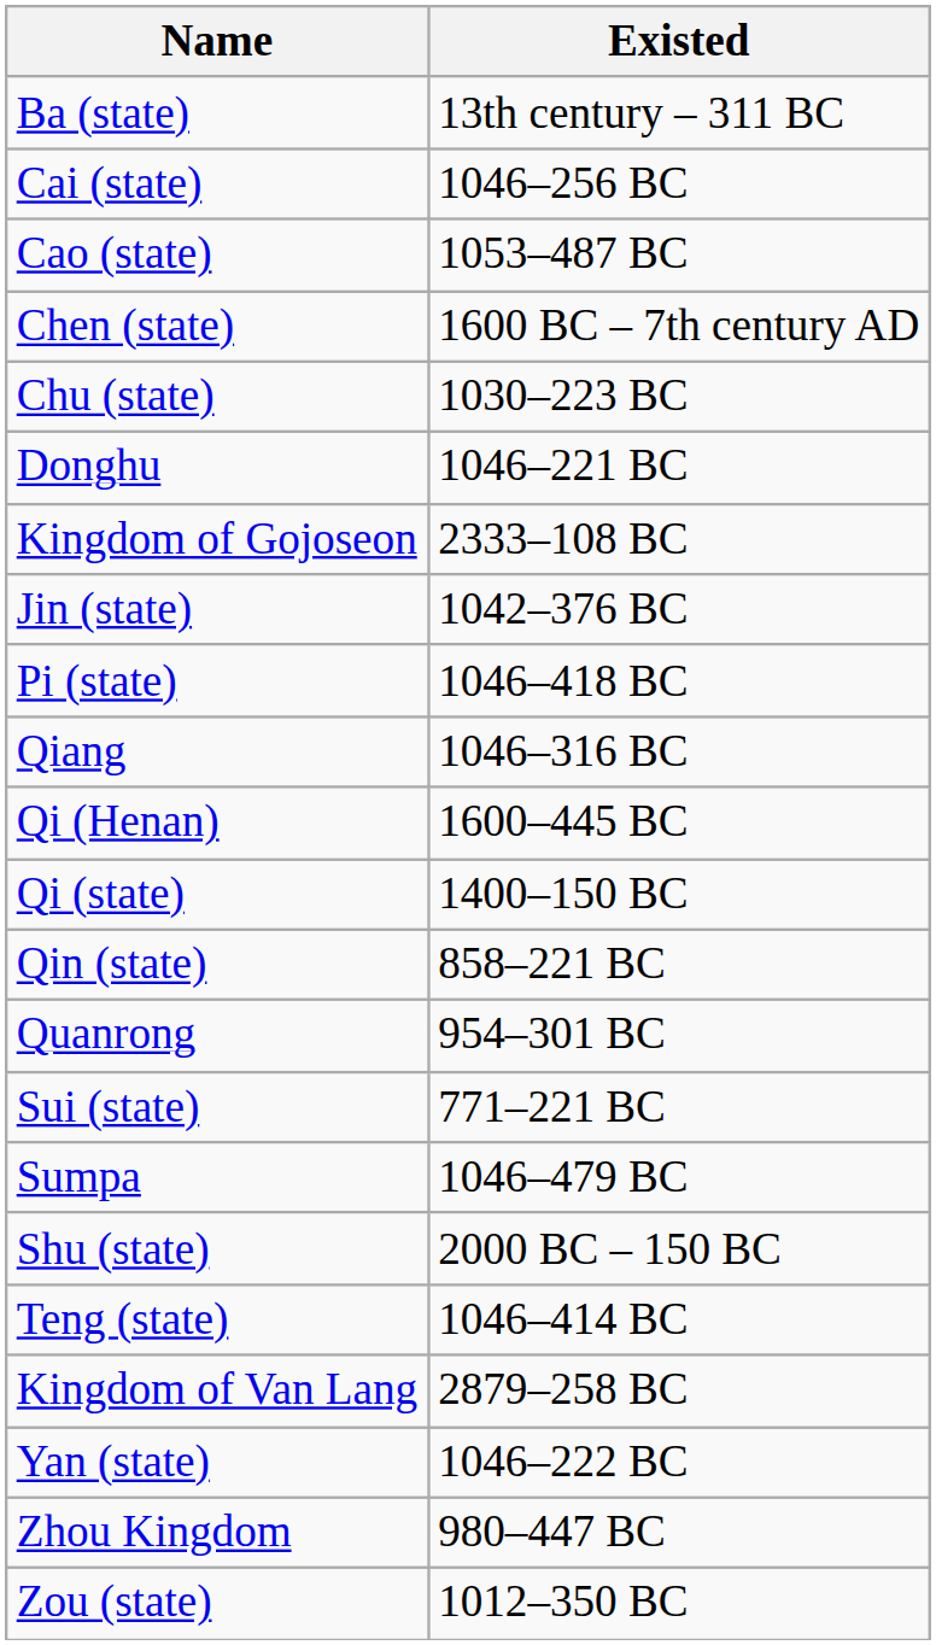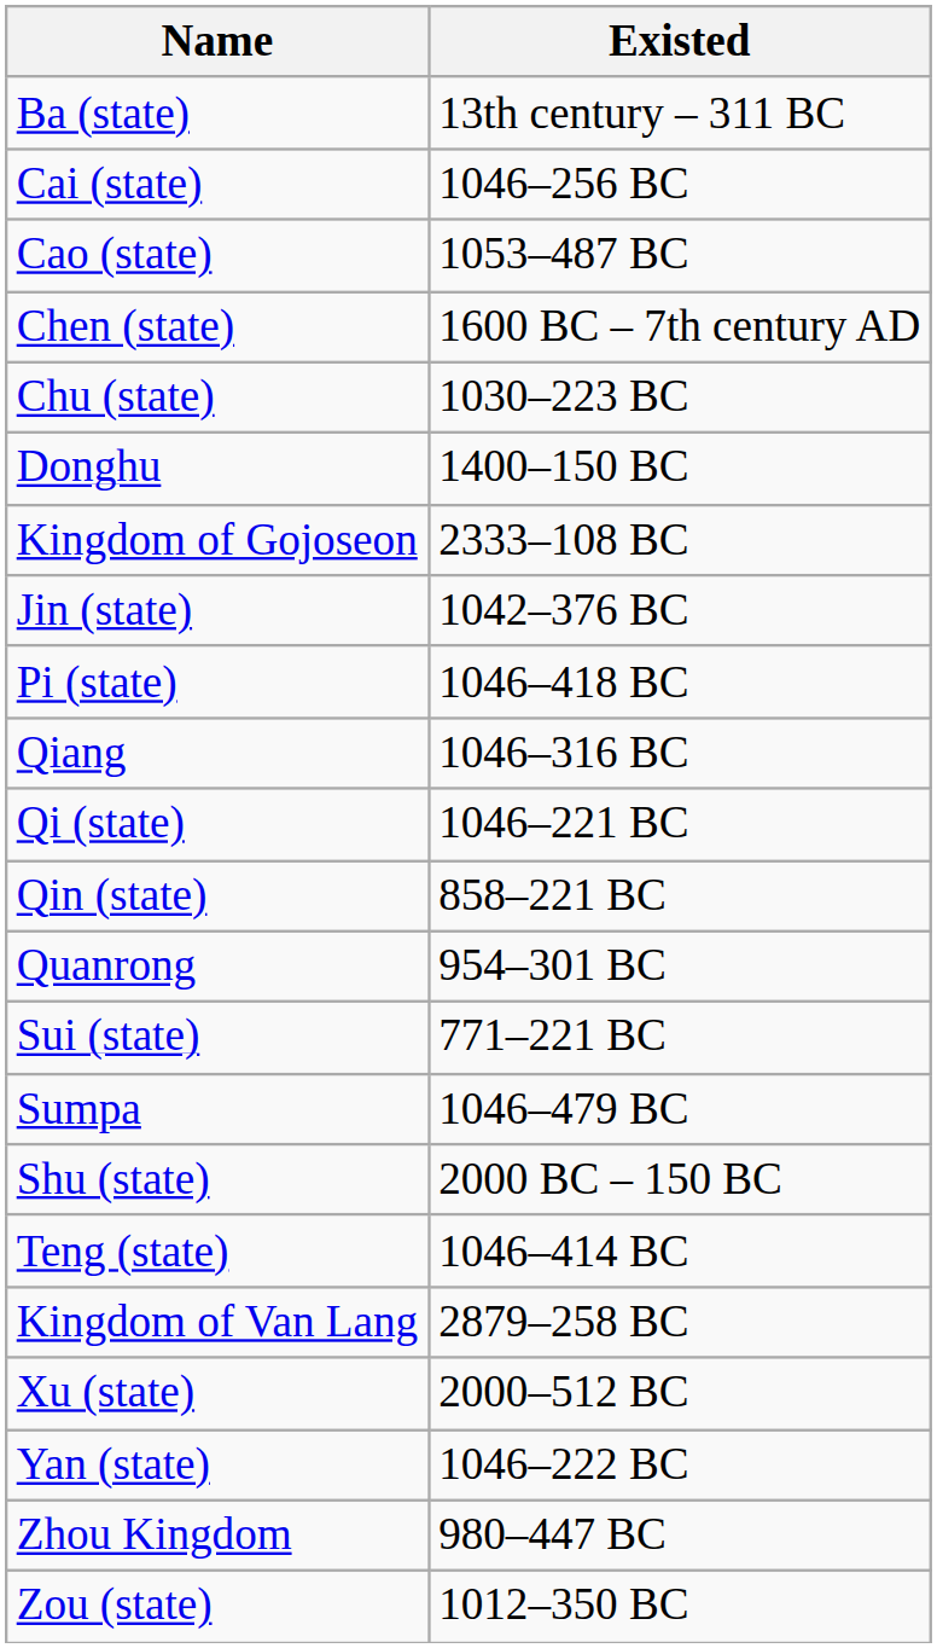Donghu | Existed: 1046–221 BC -> 1400–150 BC
- row: Qi (Henan) | 1600–445 BC
Qi (state) | Existed: 1400–150 BC -> 1046–221 BC
+ row: Xu (state) | 2000–512 BC
